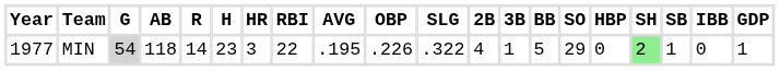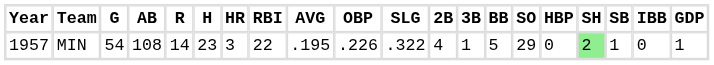MIN | Year: 1977 -> 1957
MIN | G: lightgrey background -> no background
MIN | AB: 118 -> 108
